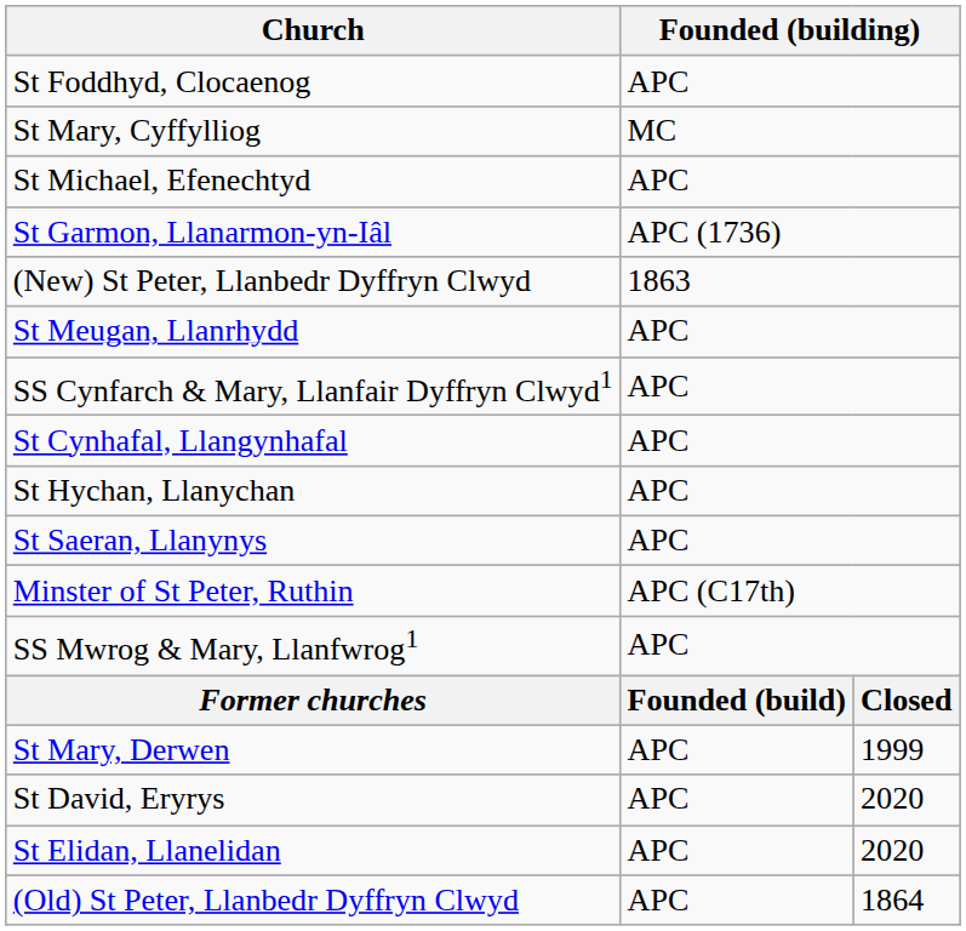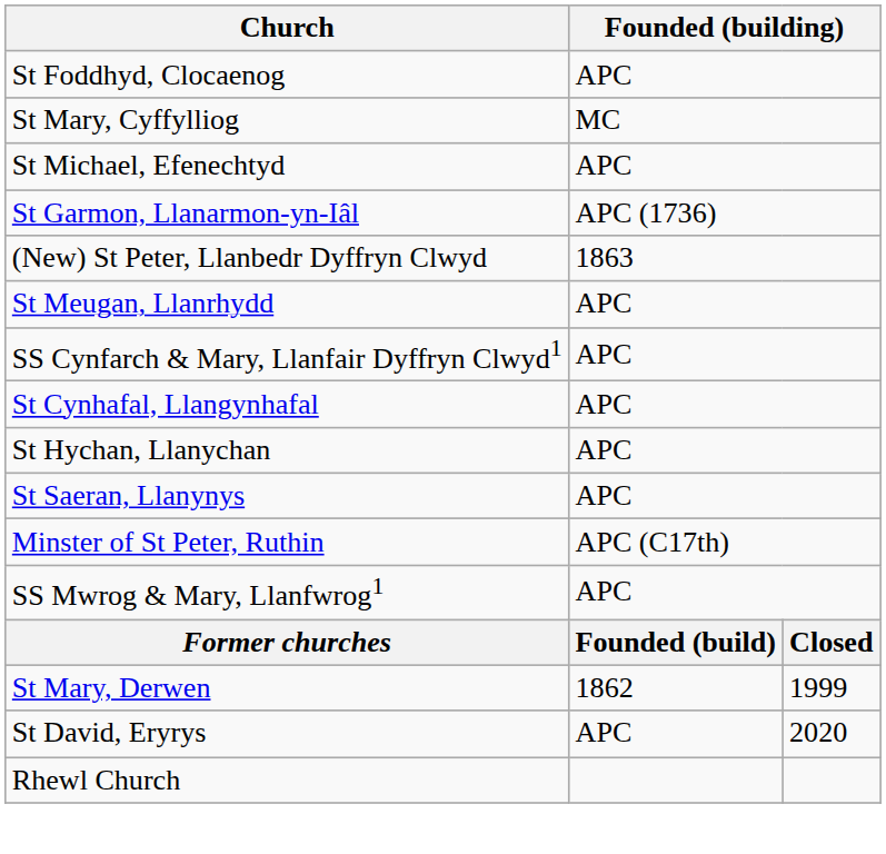St Mary, Derwen | column 2: APC -> 1862
- row: St Elidan, Llanelidan | APC | 2020
+ row: Rhewl Church
- row: (Old) St Peter, Llanbedr Dyffryn Clwyd | APC | 1864
